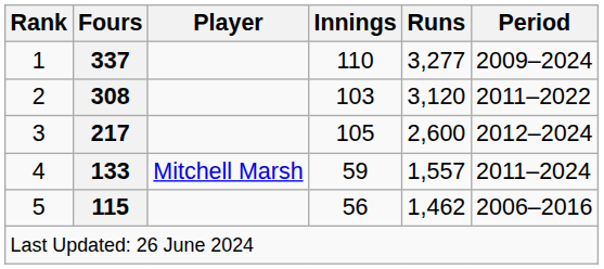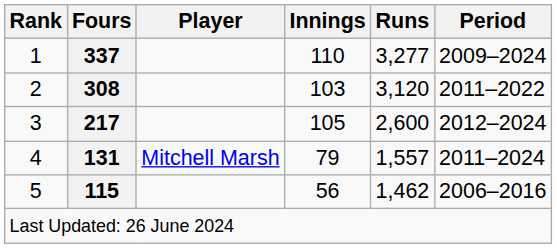4 | Fours: 133 -> 131
4 | Innings: 59 -> 79
